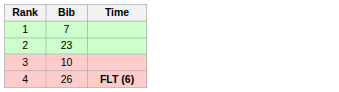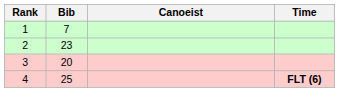+ column: Canoeist
3 | Bib: 10 -> 20
4 | Bib: 26 -> 25
